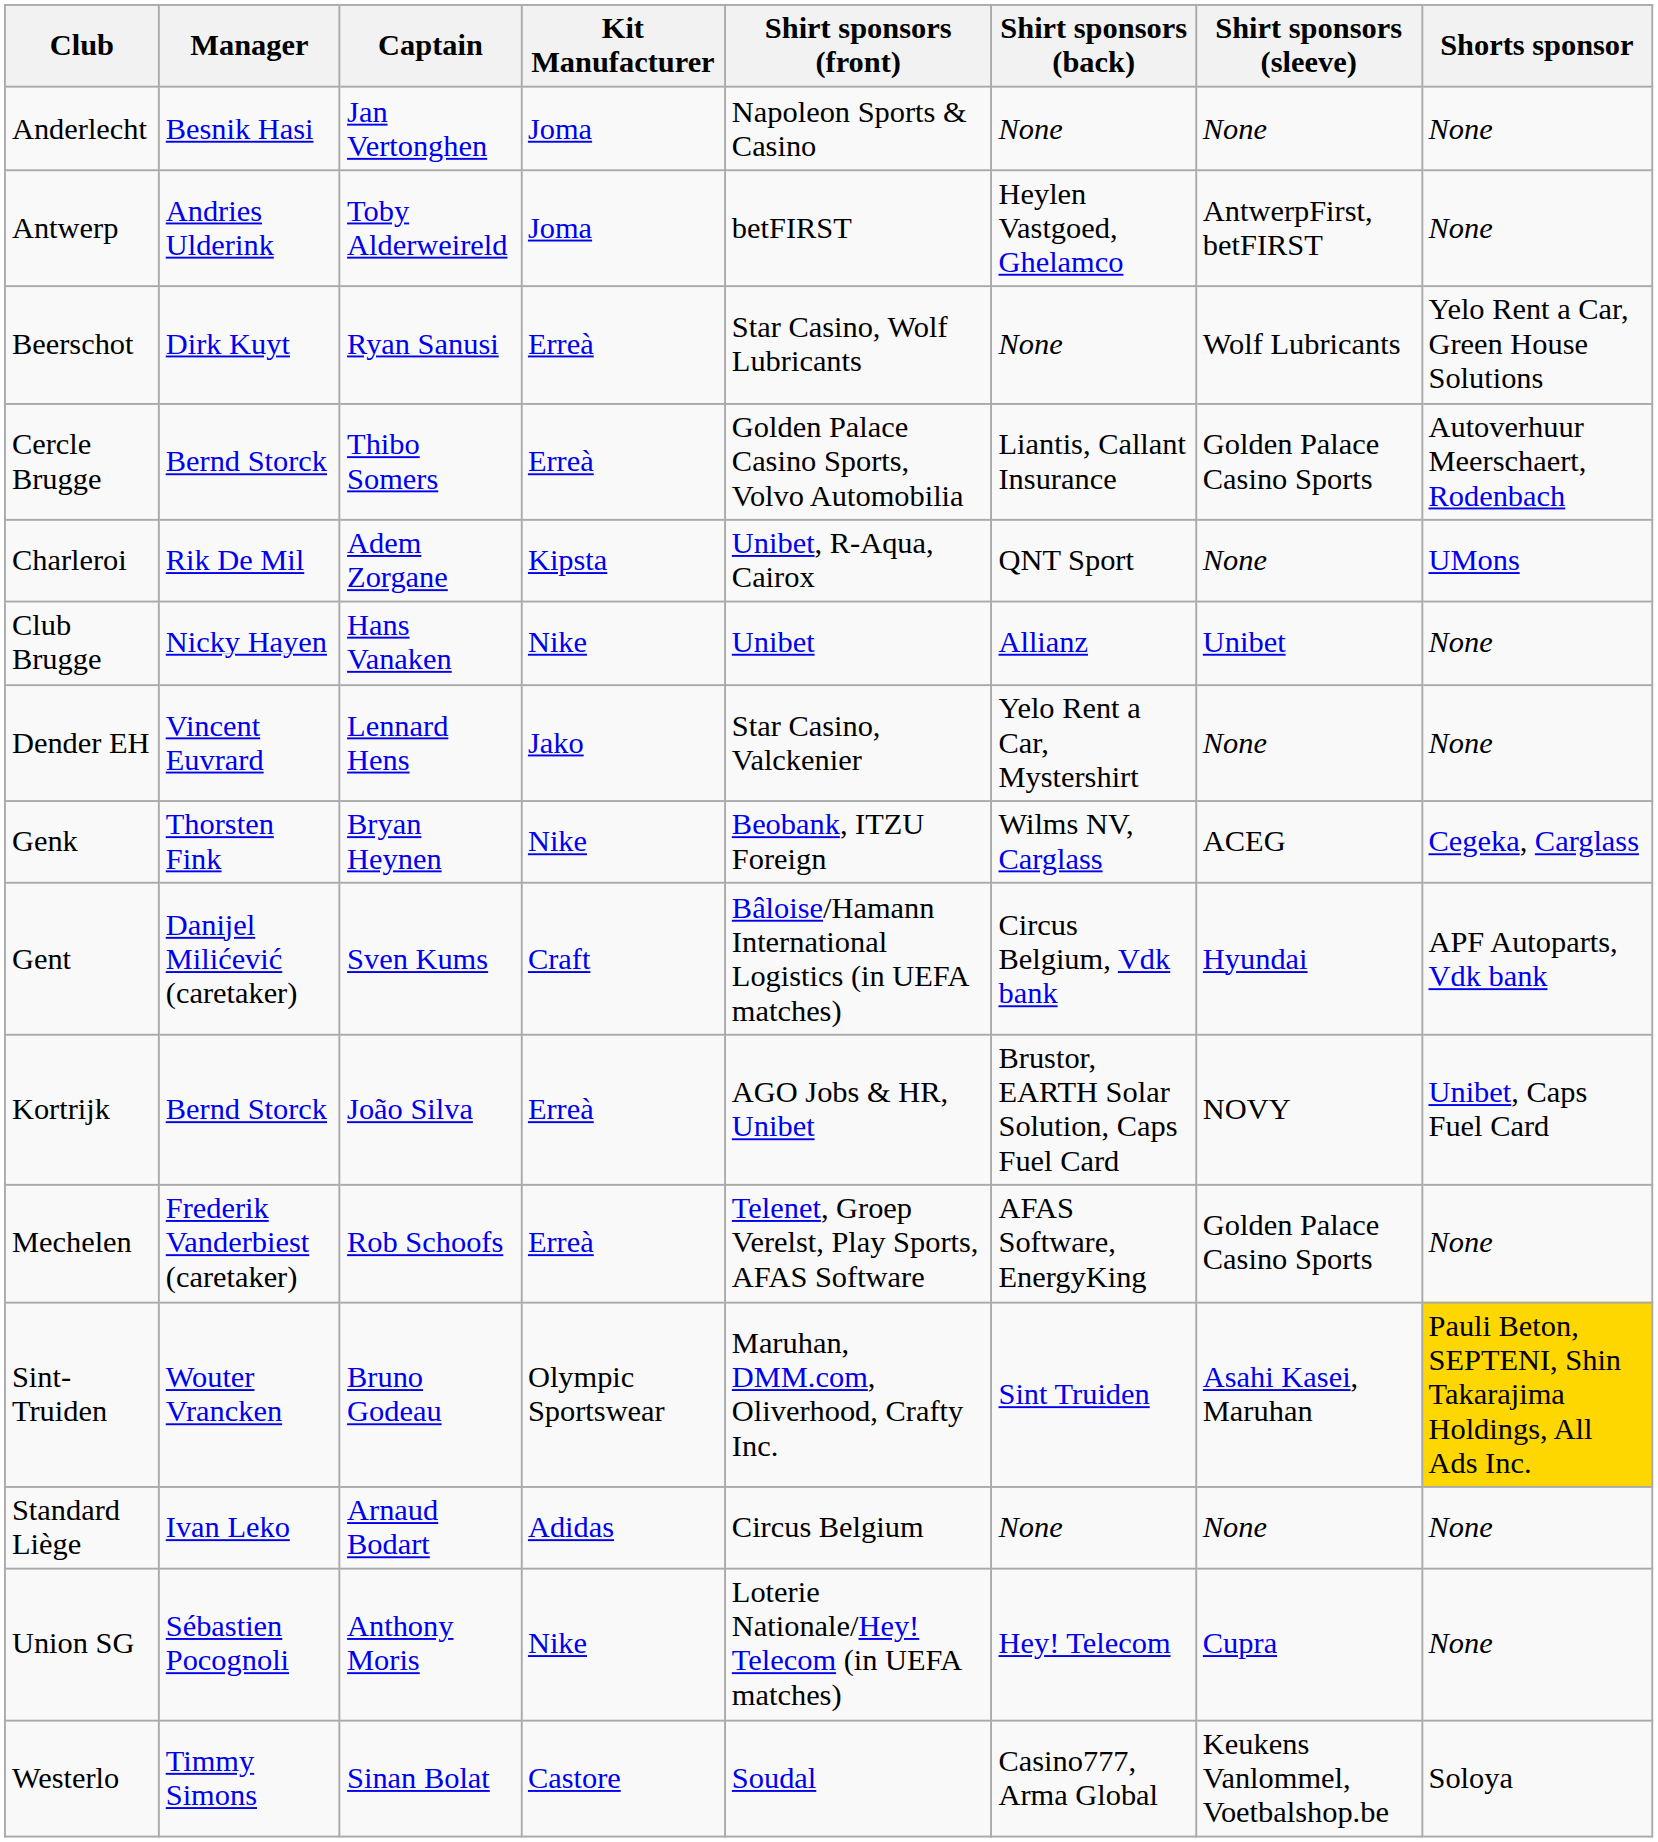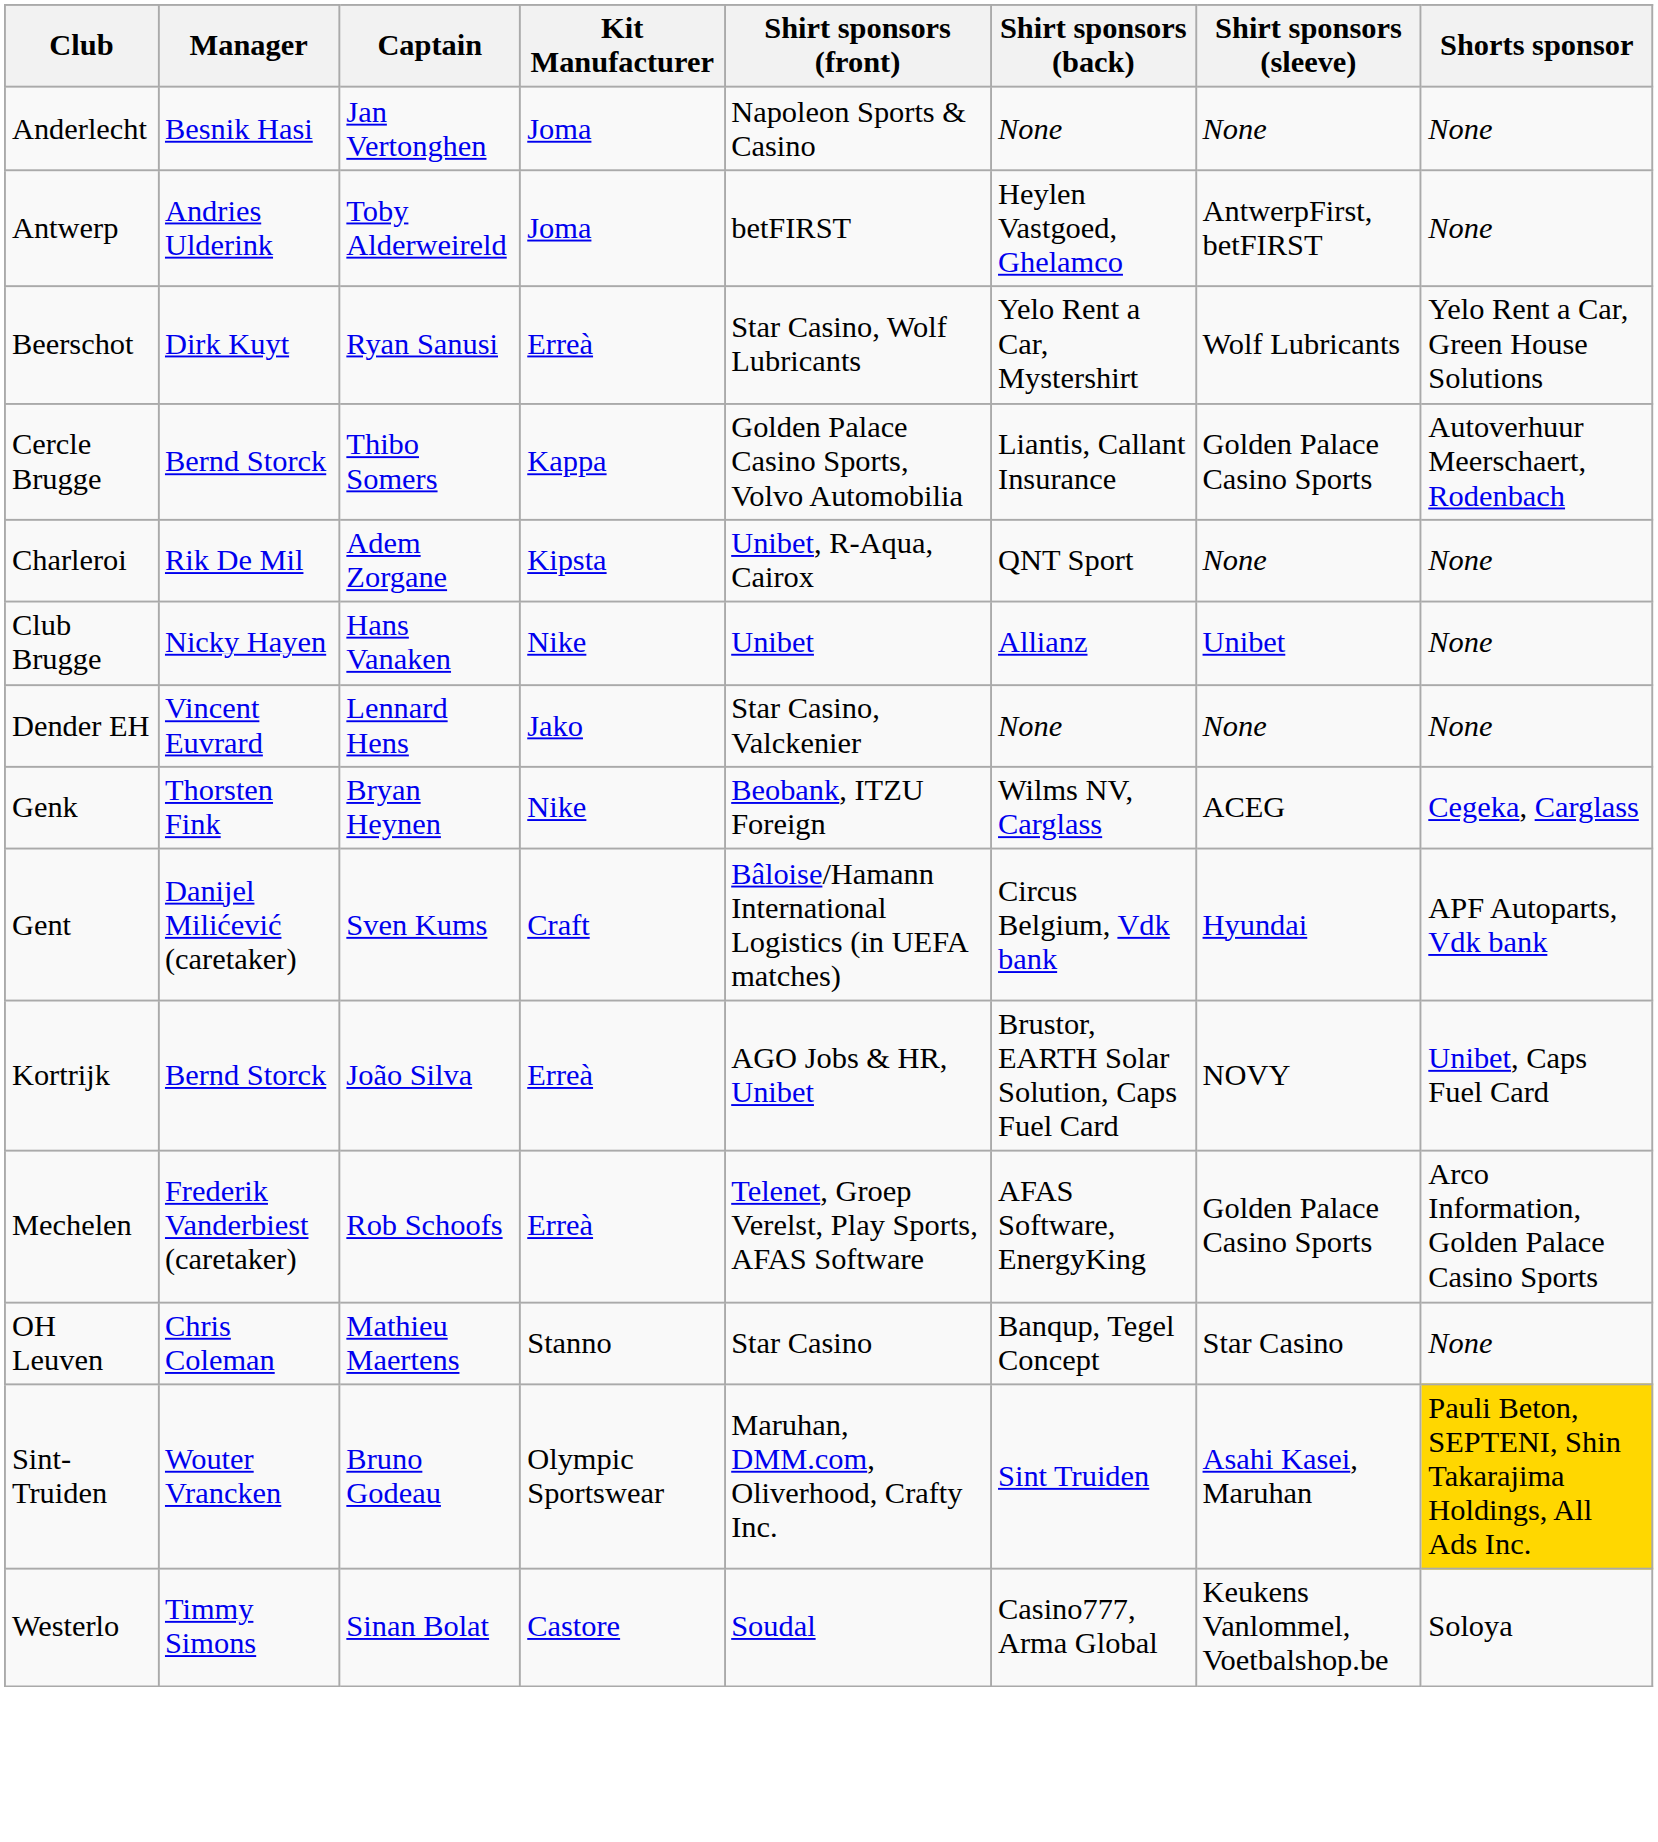Beerschot | Shirt sponsors (back): None -> Yelo Rent a Car, Mystershirt
Cercle Brugge | Kit Manufacturer: Erreà -> Kappa
Charleroi | Shorts sponsor: UMons -> None
Dender EH | Shirt sponsors (back): Yelo Rent a Car, Mystershirt -> None
Mechelen | Shorts sponsor: None -> Arco Information, Golden Palace Casino Sports
+ row: OH Leuven | Chris Coleman | Mathieu Maertens | Stanno | Star Casino | Banqup, Tegel Concept | Star Casino | None
- row: Standard Liège | Ivan Leko | Arnaud Bodart | Adidas | Circus Belgium | None | None | None
- row: Union SG | Sébastien Pocognoli | Anthony Moris | Nike | Loterie Nationale/Hey! Telecom (in UEFA matches) | Hey! Telecom | Cupra | None
